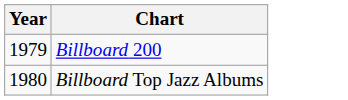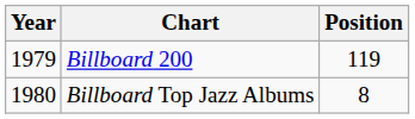+ column: Position | 119 | 8
